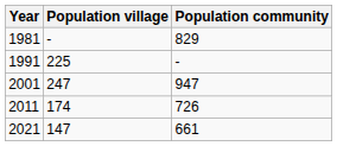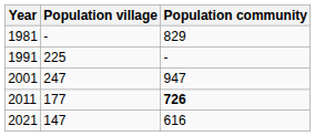2011 | Population village: 174 -> 177
2011 | Population community: normal -> bold
2021 | Population community: 661 -> 616
